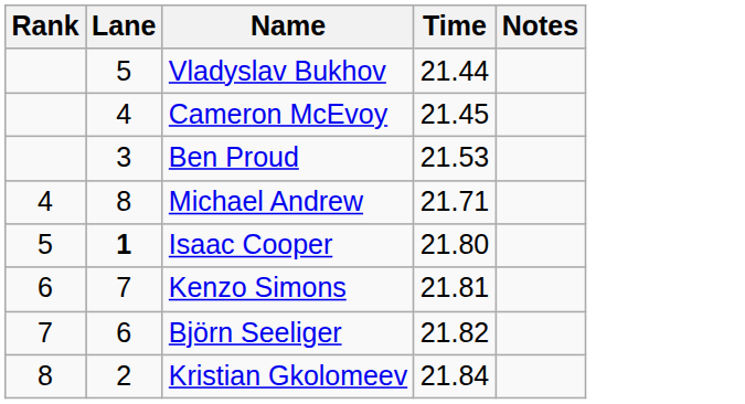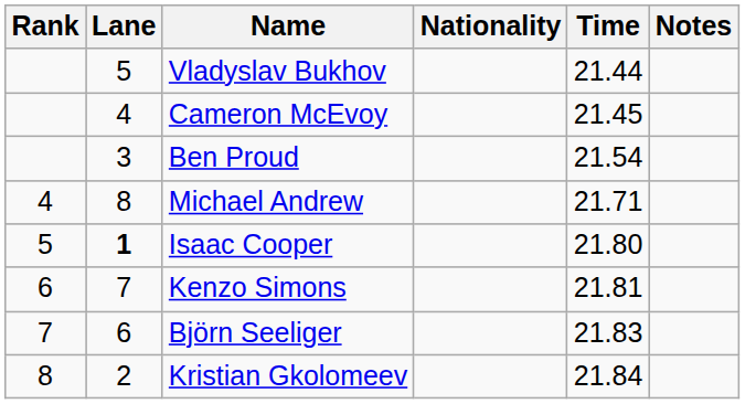+ column: Nationality
Ben Proud | Time: 21.53 -> 21.54
Björn Seeliger | Time: 21.82 -> 21.83
